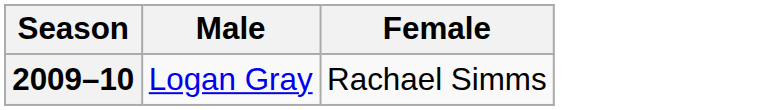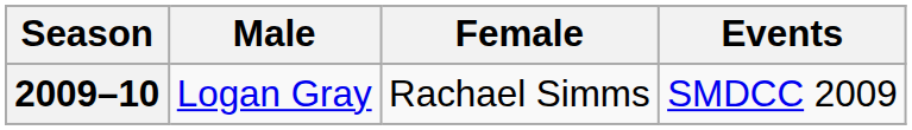+ column: Events | SMDCC 2009
